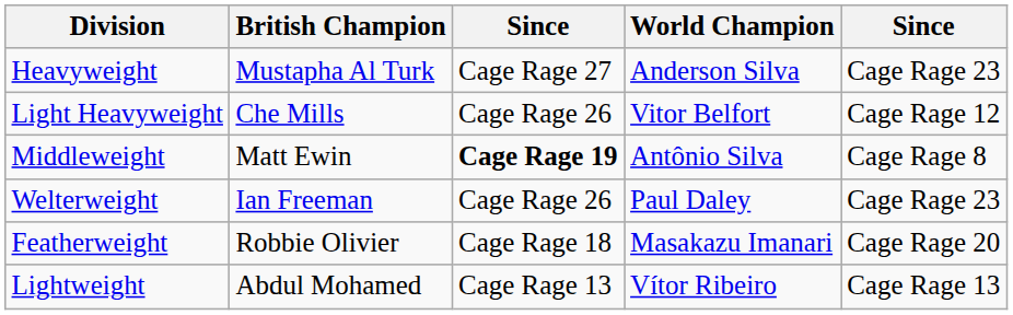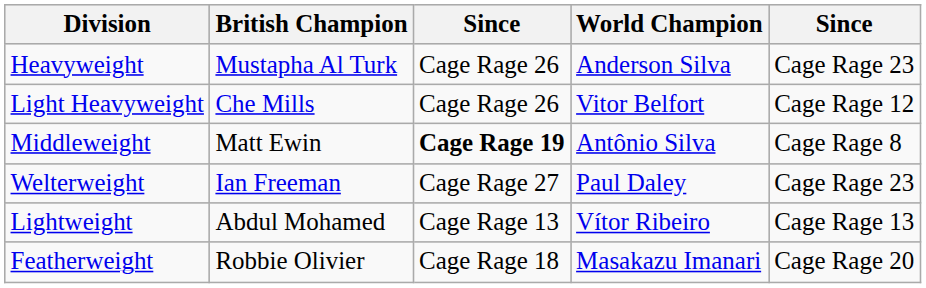Heavyweight | column 3: Cage Rage 27 -> Cage Rage 26
Welterweight | column 3: Cage Rage 26 -> Cage Rage 27
rows swapped: Lightweight <-> Featherweight
